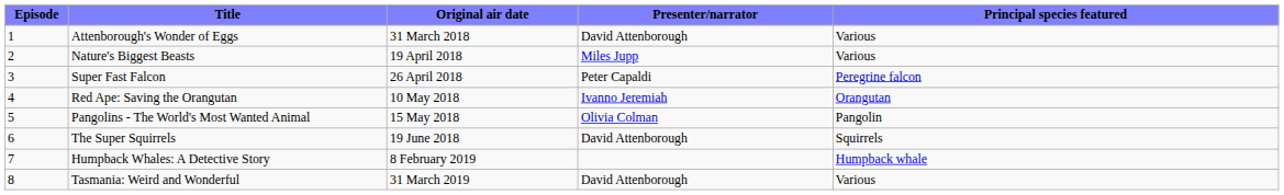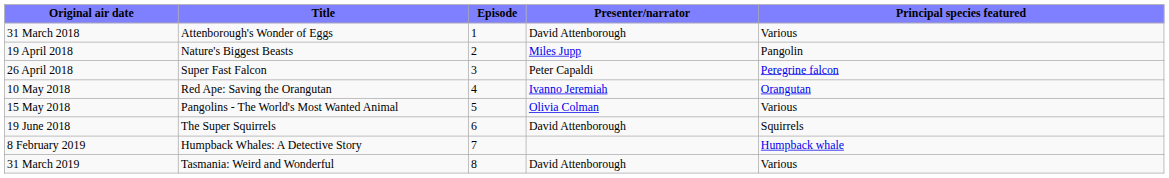columns swapped: Episode <-> Original air date
Nature's Biggest Beasts | Principal species featured: Various -> Pangolin
Pangolins - The World's Most Wanted Animal | Principal species featured: Pangolin -> Various
